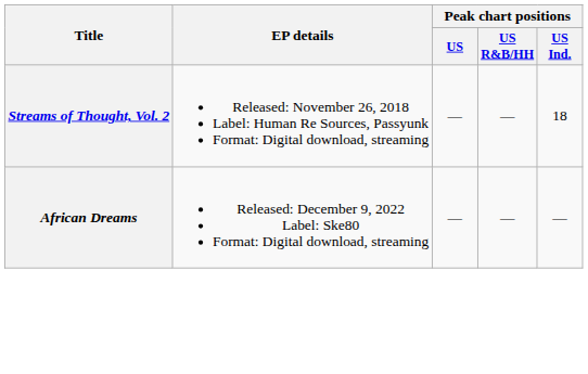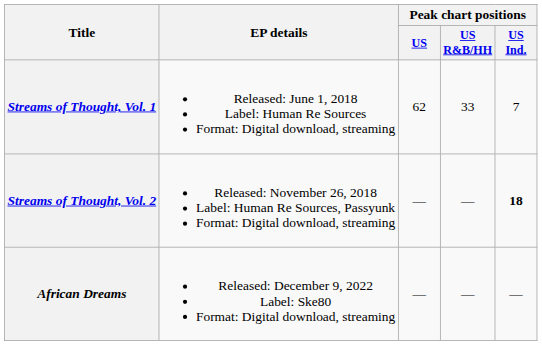+ row: Streams of Thought, Vol. 1 | Released: June 1, 2018 Label: Human Re Sources Format: Digital download, streaming | 62 | 33 | 7
Streams of Thought, Vol. 2 | Peak chart positions / US Ind.: normal -> bold
